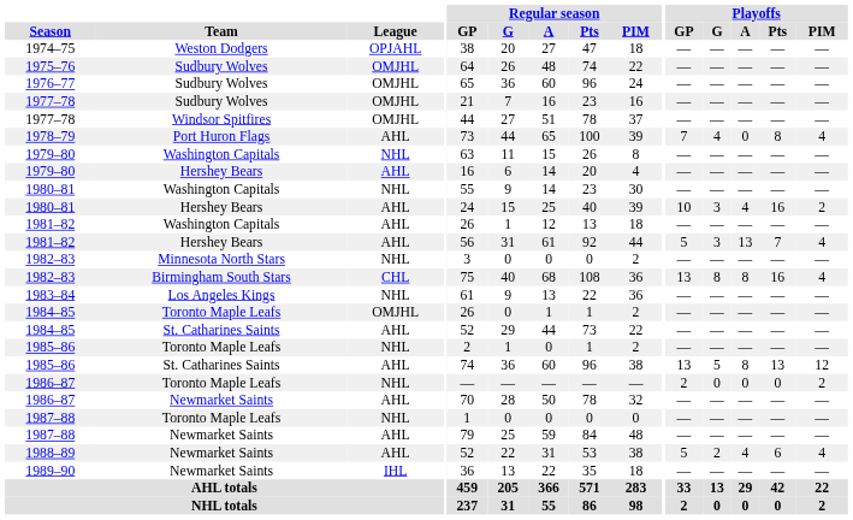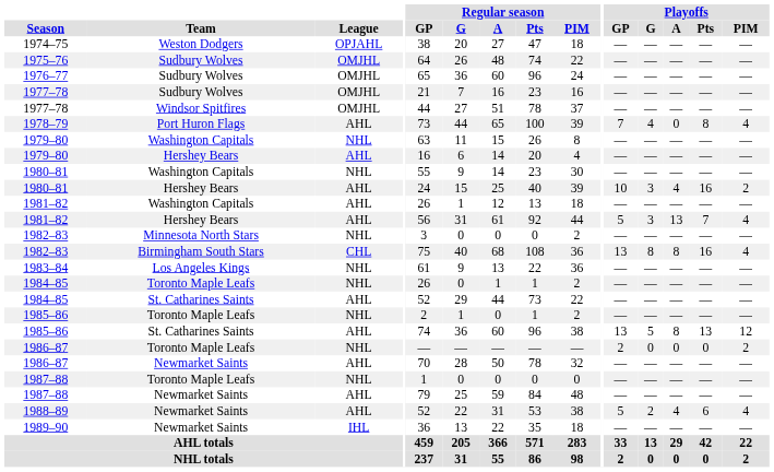1984–85 / Toronto Maple Leafs | League: OMJHL -> NHL
